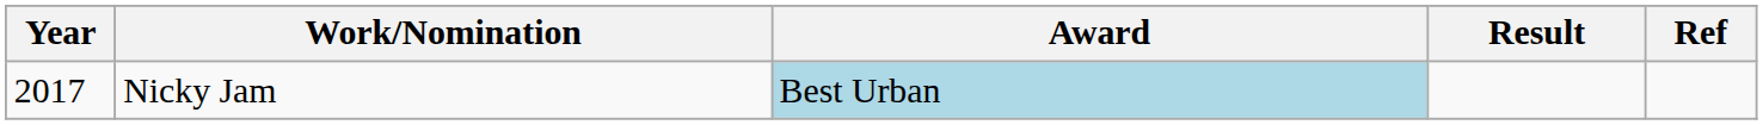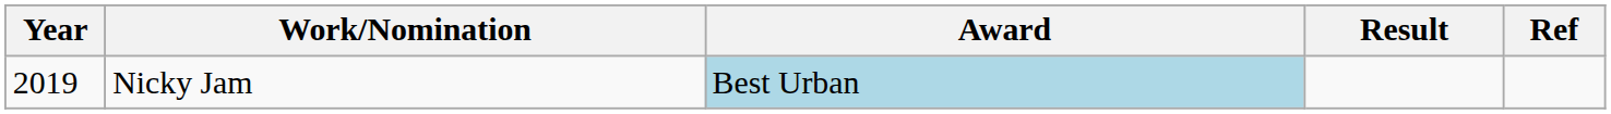Nicky Jam | Year: 2017 -> 2019
